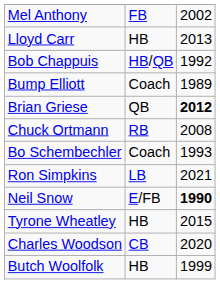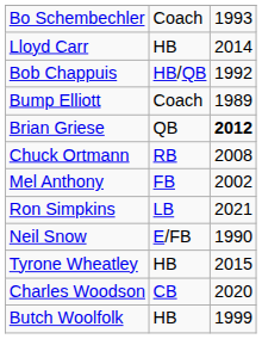rows swapped: Mel Anthony <-> Bo Schembechler
Lloyd Carr | column 3: 2013 -> 2014
Neil Snow | column 3: bold -> normal
